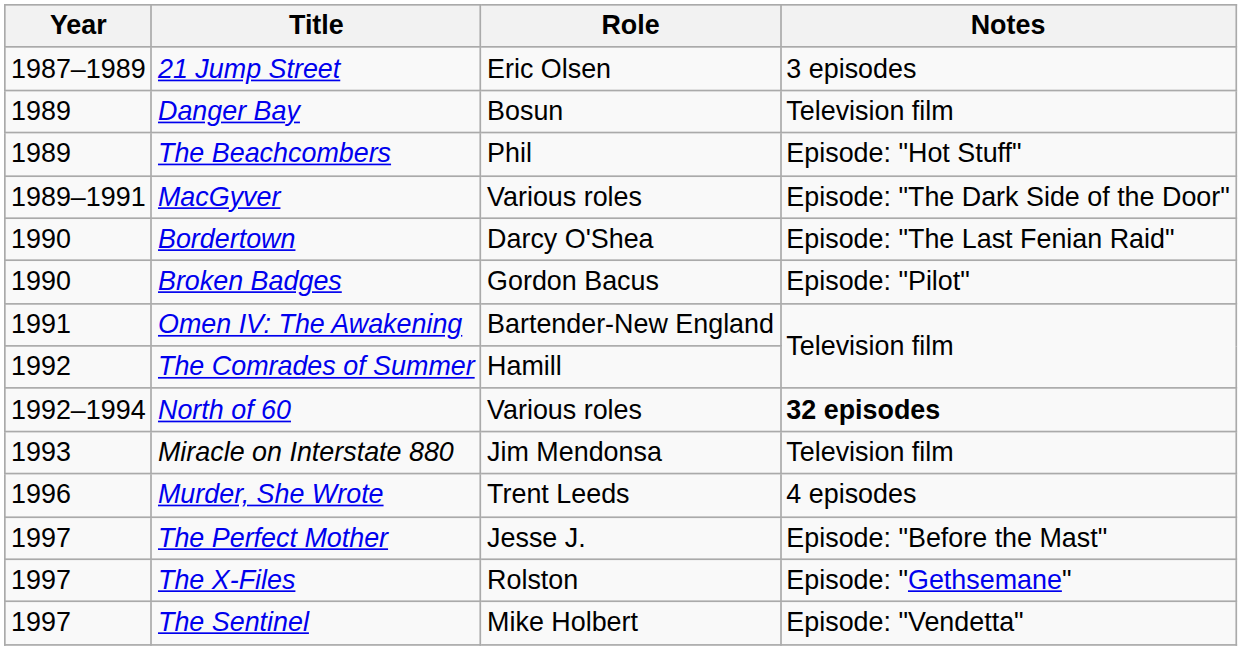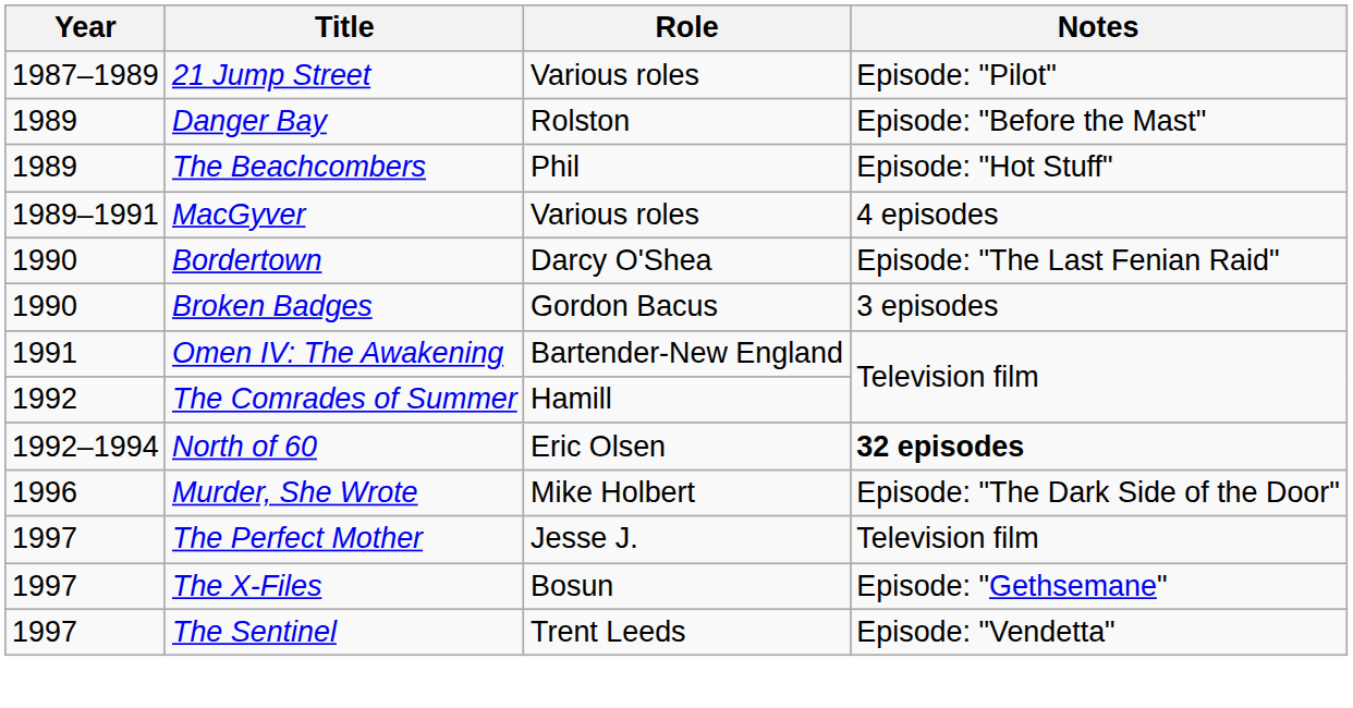21 Jump Street | Role: Eric Olsen -> Various roles
21 Jump Street | Notes: 3 episodes -> Episode: "Pilot"
Danger Bay | Role: Bosun -> Rolston
Danger Bay | Notes: Television film -> Episode: "Before the Mast"
MacGyver | Notes: Episode: "The Dark Side of the Door" -> 4 episodes
Broken Badges | Notes: Episode: "Pilot" -> 3 episodes
North of 60 | Role: Various roles -> Eric Olsen
- row: 1993 | Miracle on Interstate 880 | Jim Mendonsa | Television film
Murder, She Wrote | Role: Trent Leeds -> Mike Holbert
Murder, She Wrote | Notes: 4 episodes -> Episode: "The Dark Side of the Door"
The Perfect Mother | Notes: Episode: "Before the Mast" -> Television film
The X-Files | Role: Rolston -> Bosun
The Sentinel | Role: Mike Holbert -> Trent Leeds
